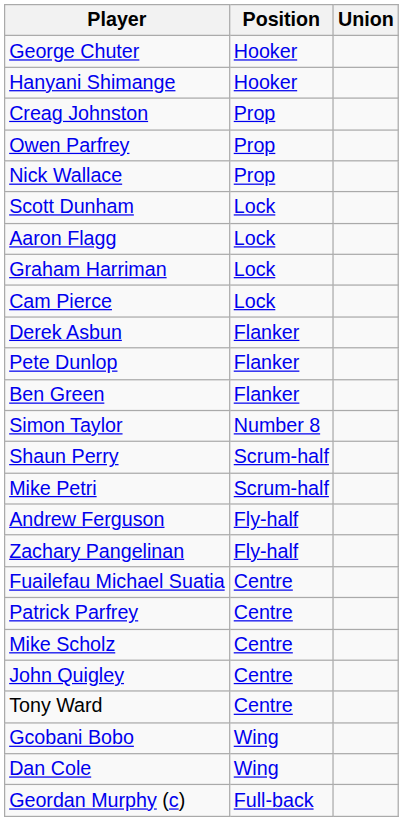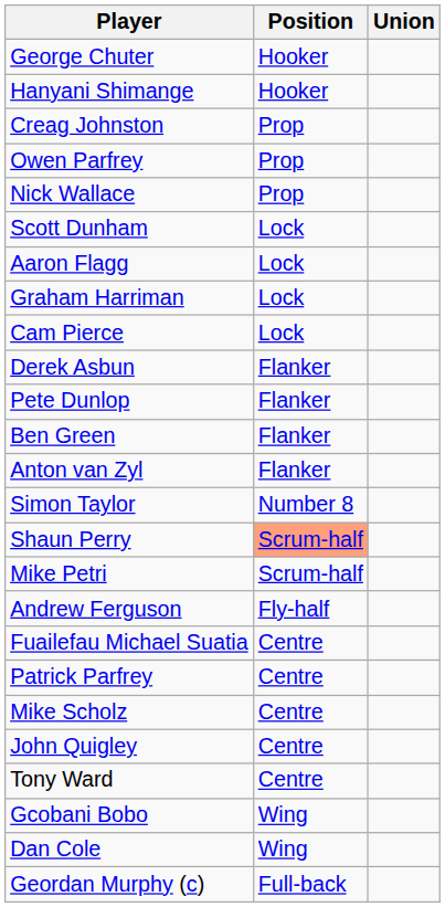+ row: Anton van Zyl | Flanker
Shaun Perry | Position: no background -> lightsalmon background
- row: Zachary Pangelinan | Fly-half
